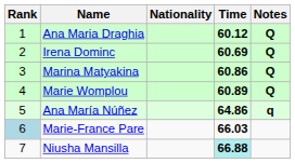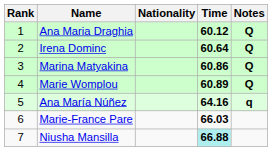Irena Dominc | Time: 60.69 -> 60.64
Ana María Núñez | Time: 64.86 -> 64.16
Marie-France Pare | Rank: lightblue background -> no background
